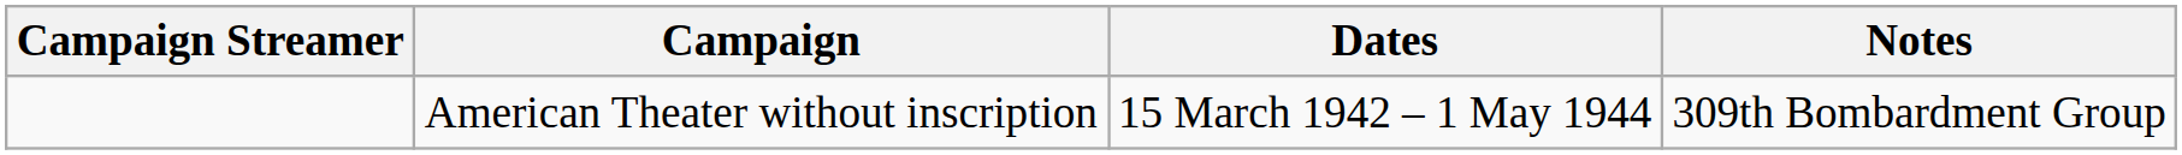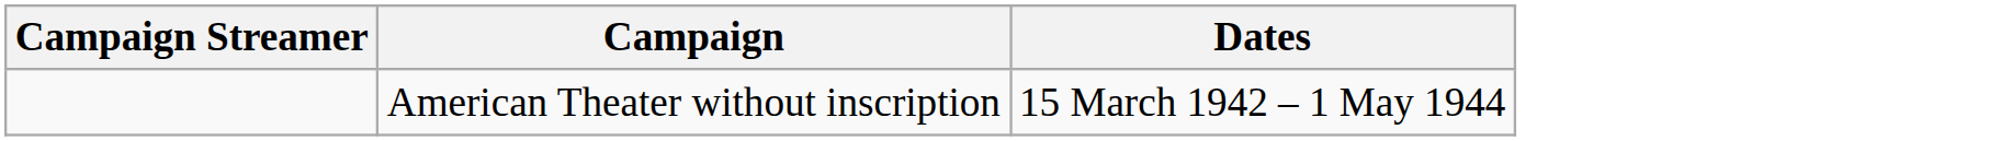- column: Notes | 309th Bombardment Group
